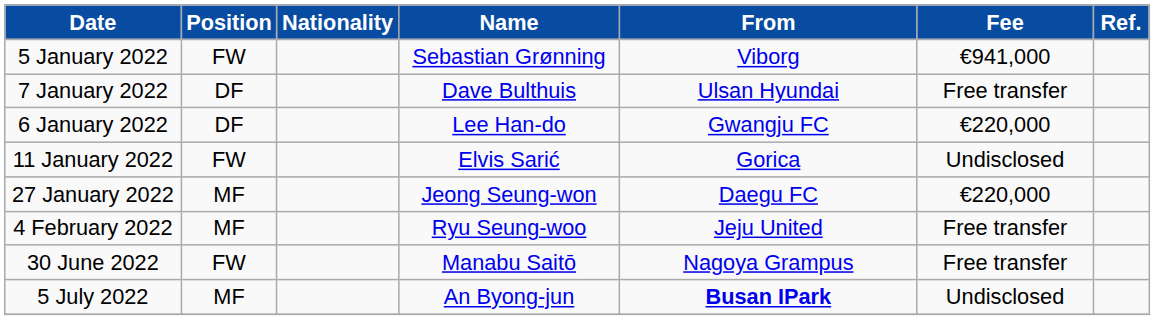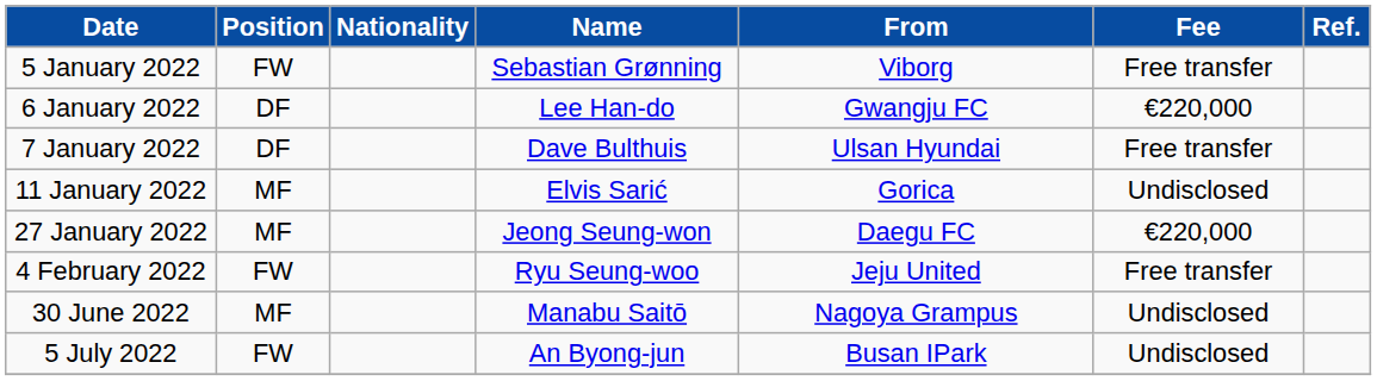5 January 2022 | Fee: €941,000 -> Free transfer
rows swapped: 6 January 2022 <-> 7 January 2022
11 January 2022 | Position: FW -> MF
4 February 2022 | Position: MF -> FW
30 June 2022 | Position: FW -> MF
30 June 2022 | Fee: Free transfer -> Undisclosed
5 July 2022 | Position: MF -> FW
5 July 2022 | From: bold -> normal
